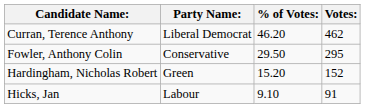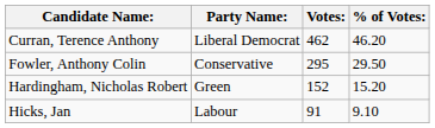columns swapped: Votes: <-> % of Votes:
